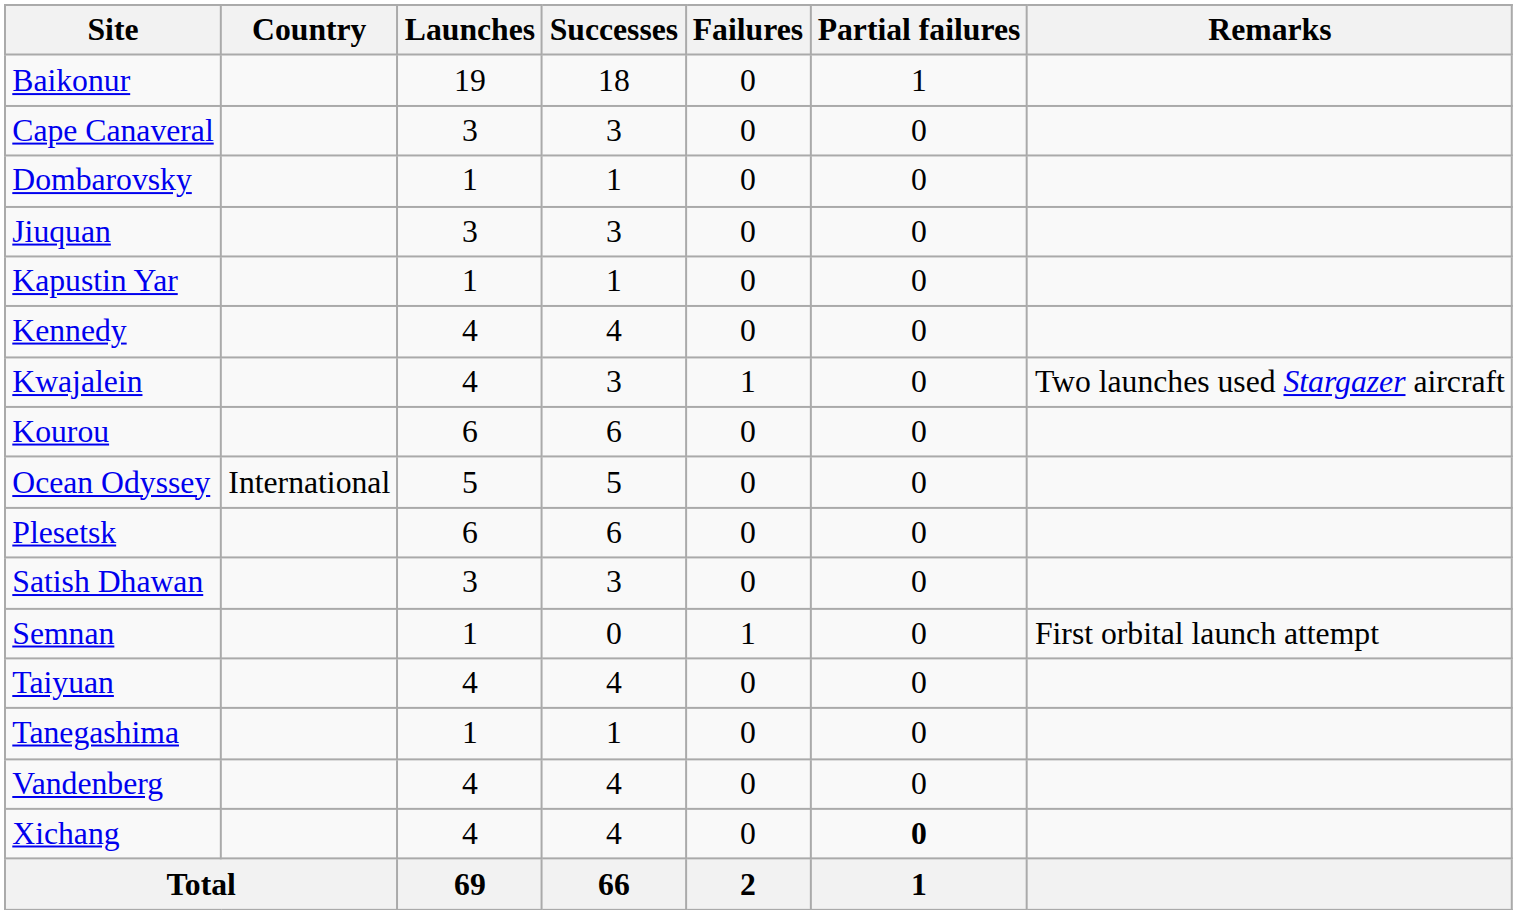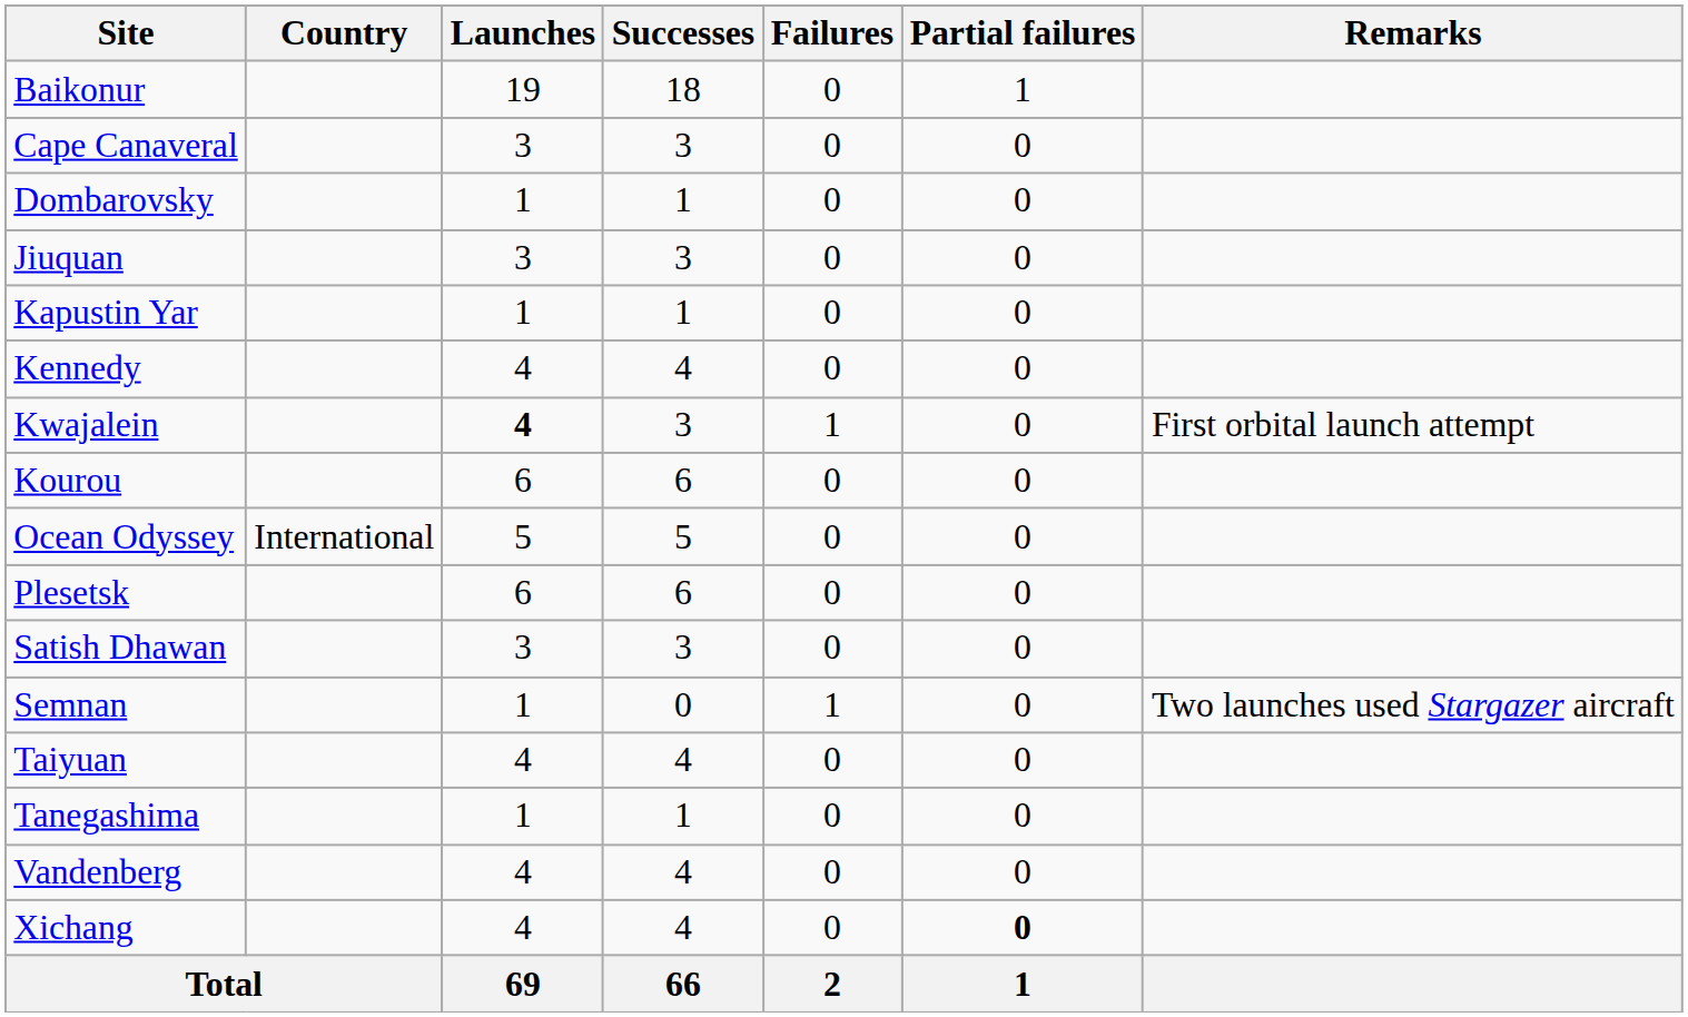Kwajalein | Launches: normal -> bold
Kwajalein | Remarks: Two launches used Stargazer aircraft -> First orbital launch attempt
Semnan | Remarks: First orbital launch attempt -> Two launches used Stargazer aircraft
